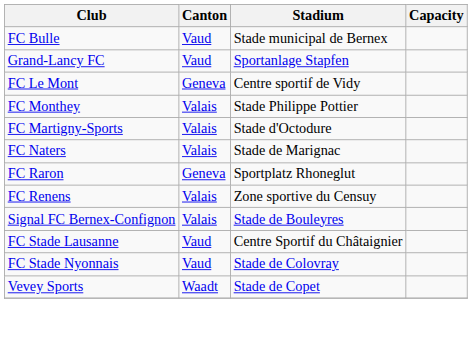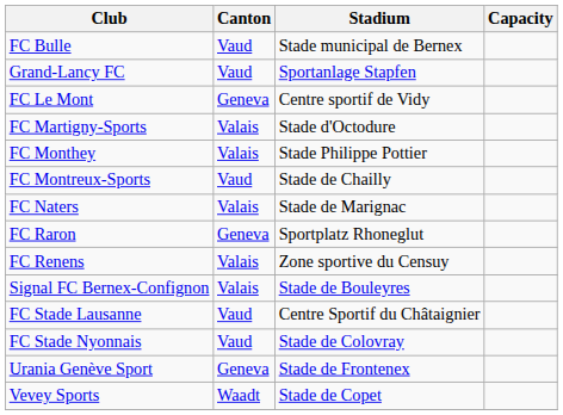rows swapped: FC Martigny-Sports <-> FC Monthey
+ row: FC Montreux-Sports | Vaud | Stade de Chailly
+ row: Urania Genève Sport | Geneva | Stade de Frontenex
